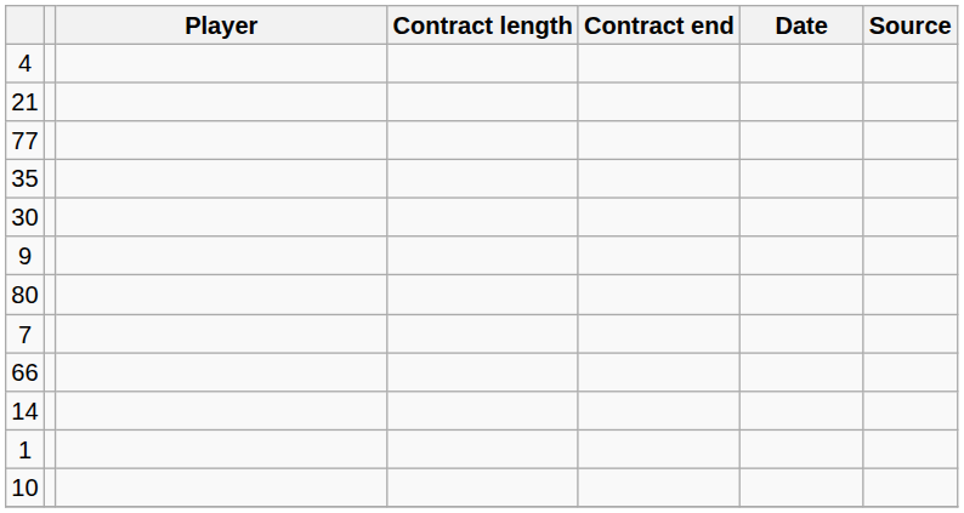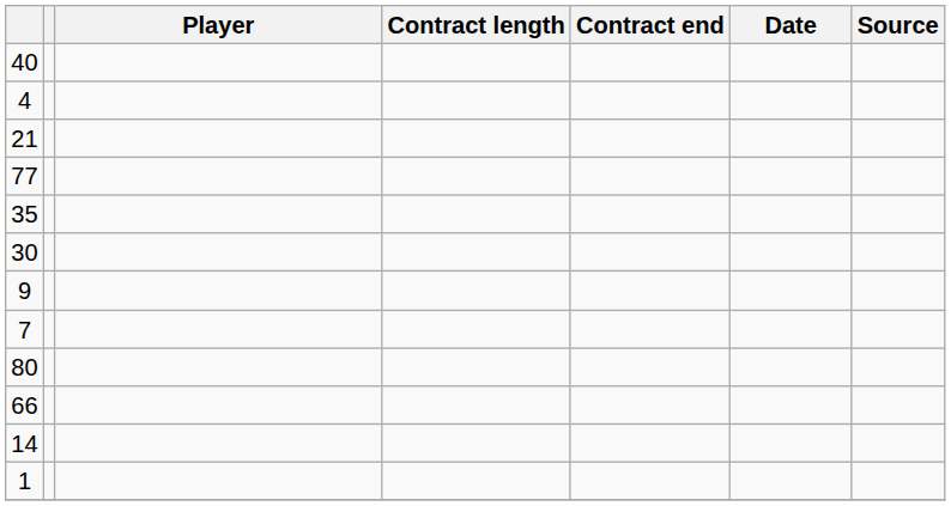+ row: 40
rows swapped: 80 <-> 7
- row: 10
